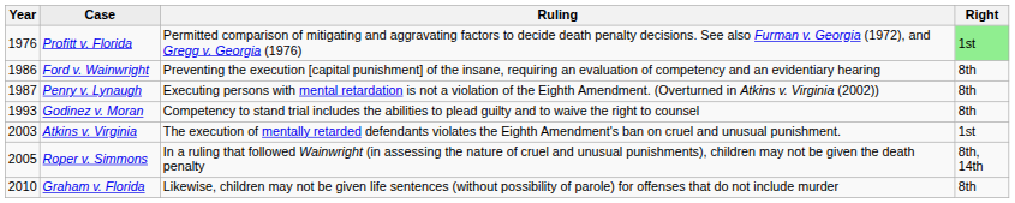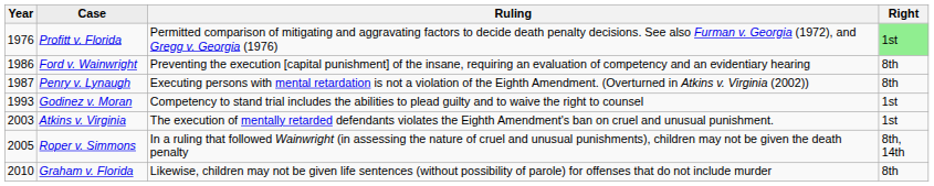Godinez v. Moran | Right: 8th -> 1st
